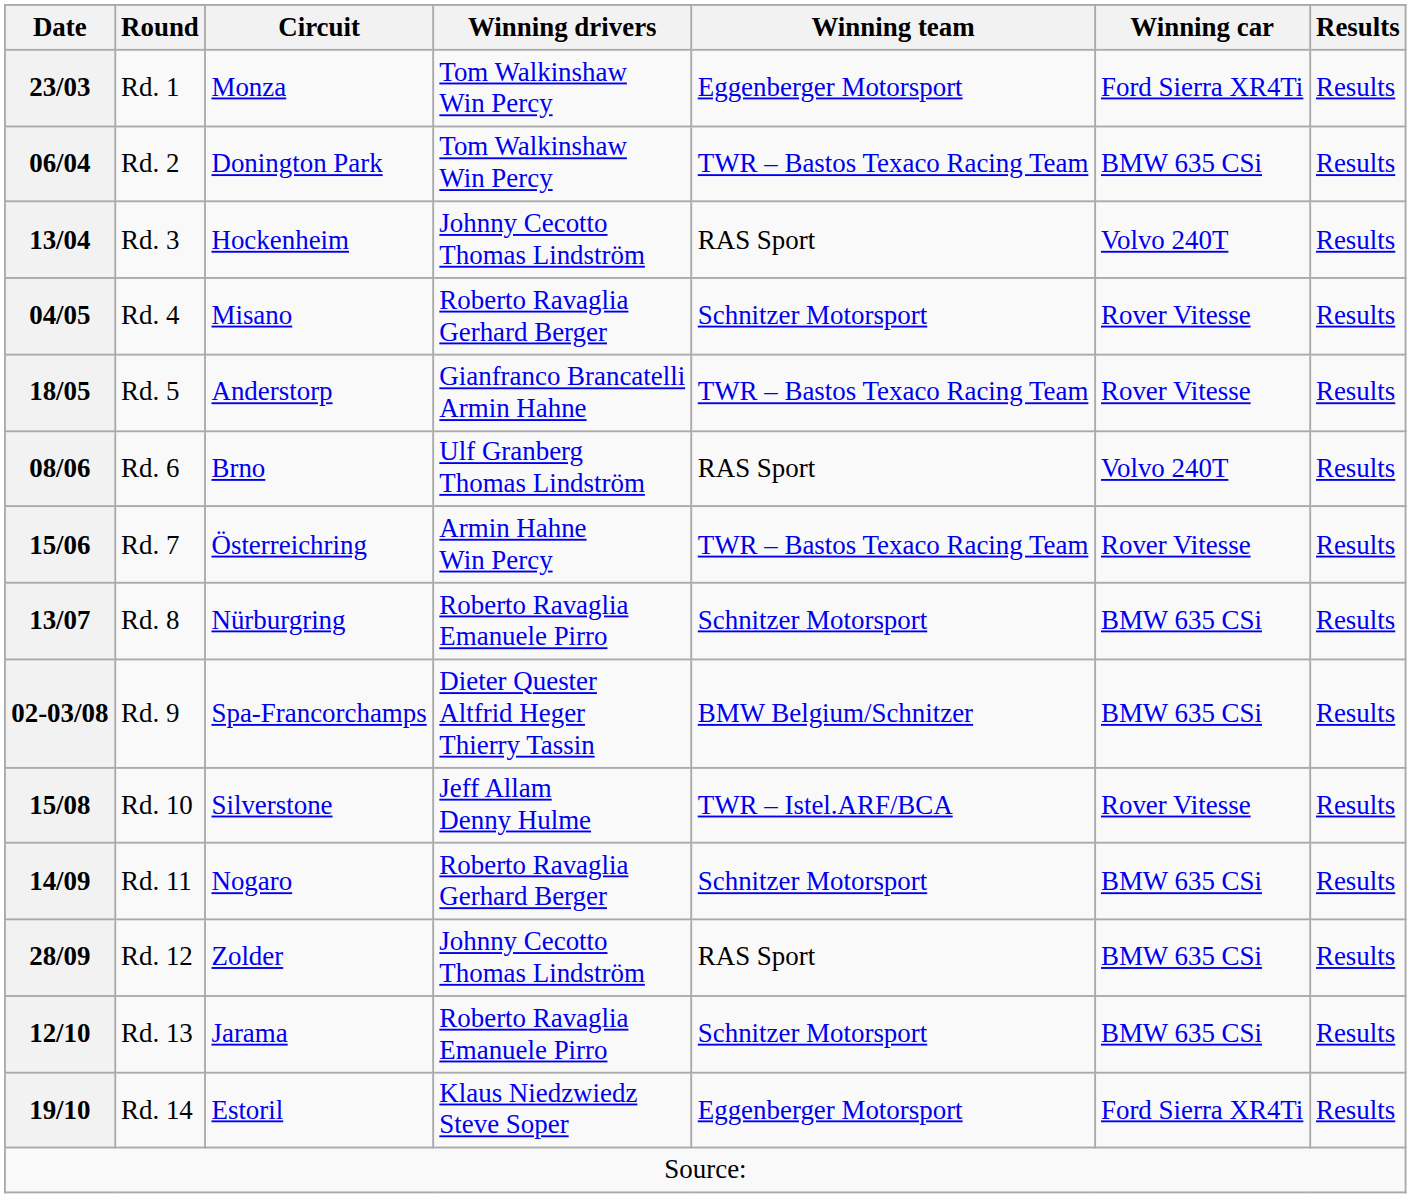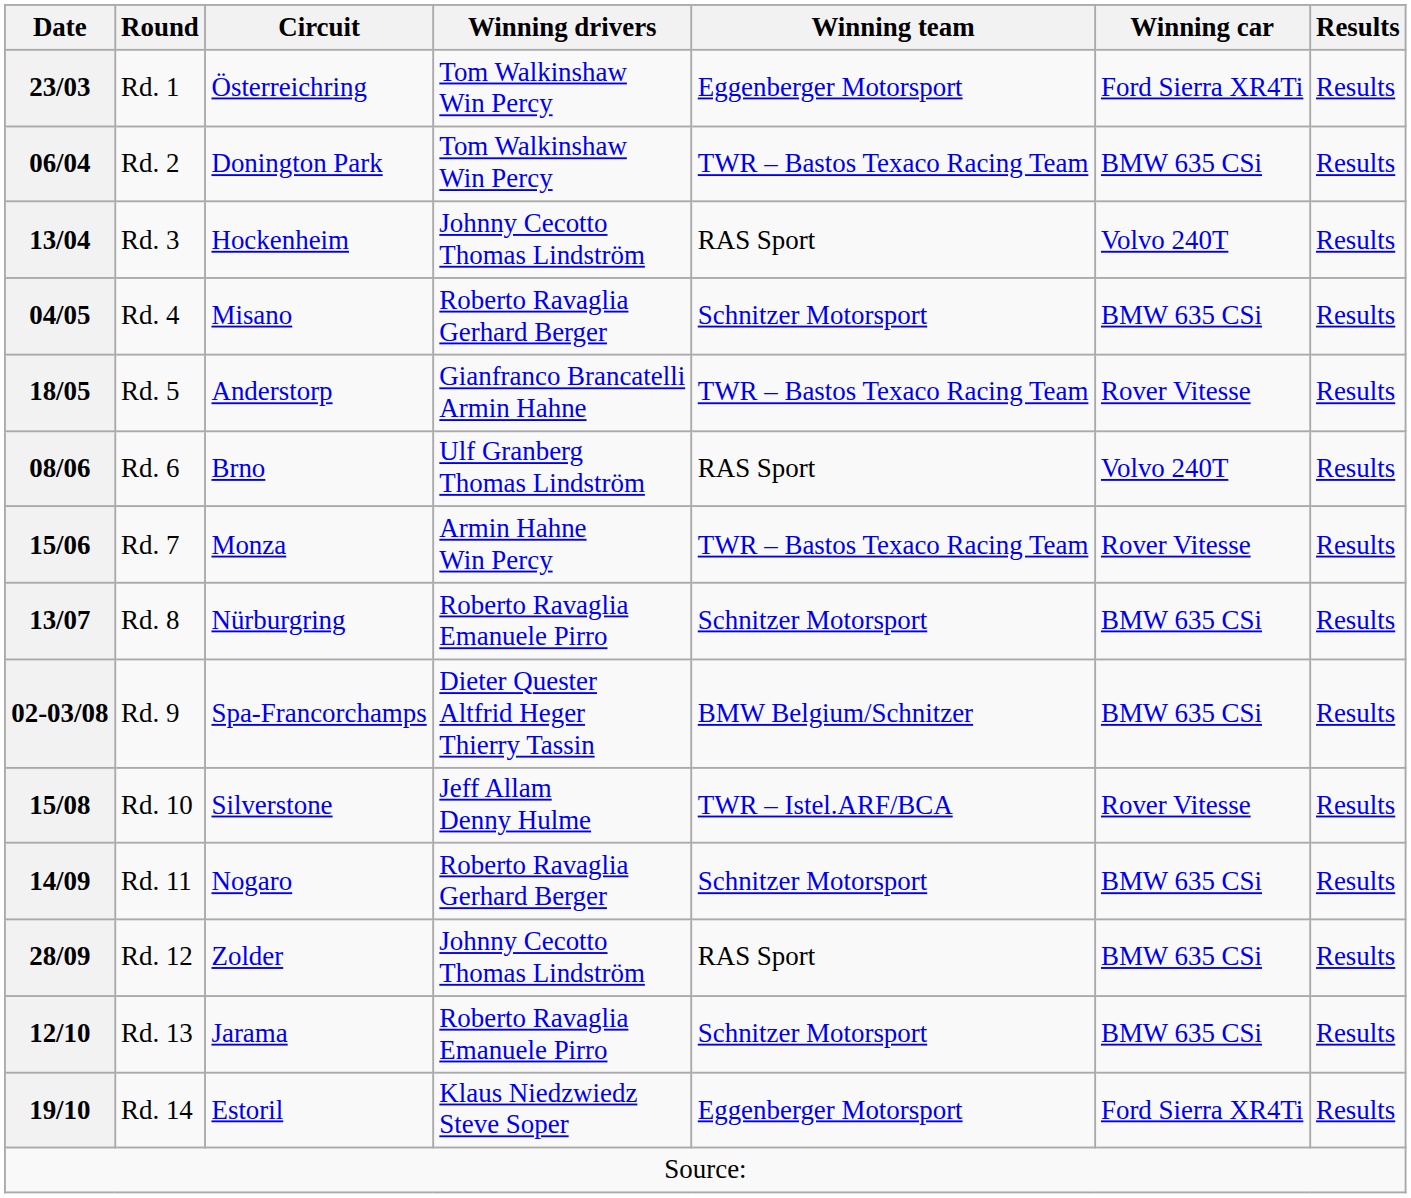23/03 | Circuit: Monza -> Österreichring
04/05 | Winning car: Rover Vitesse -> BMW 635 CSi
15/06 | Circuit: Österreichring -> Monza
